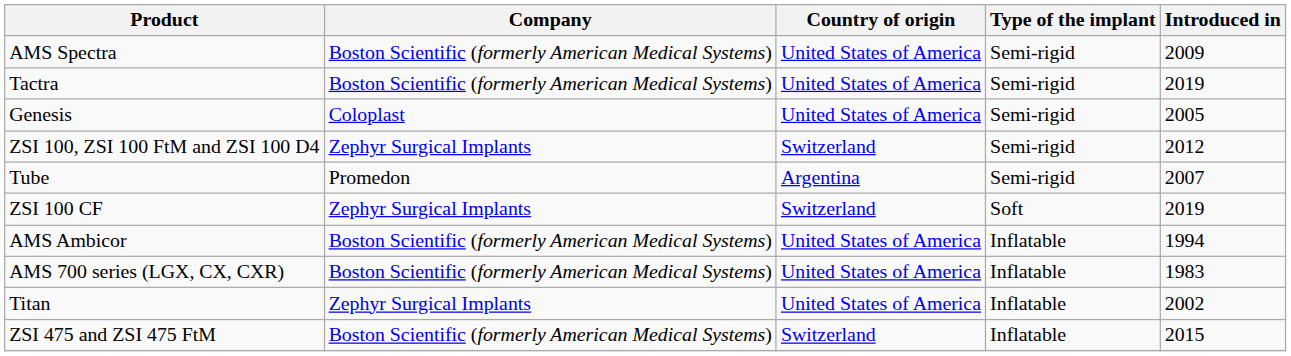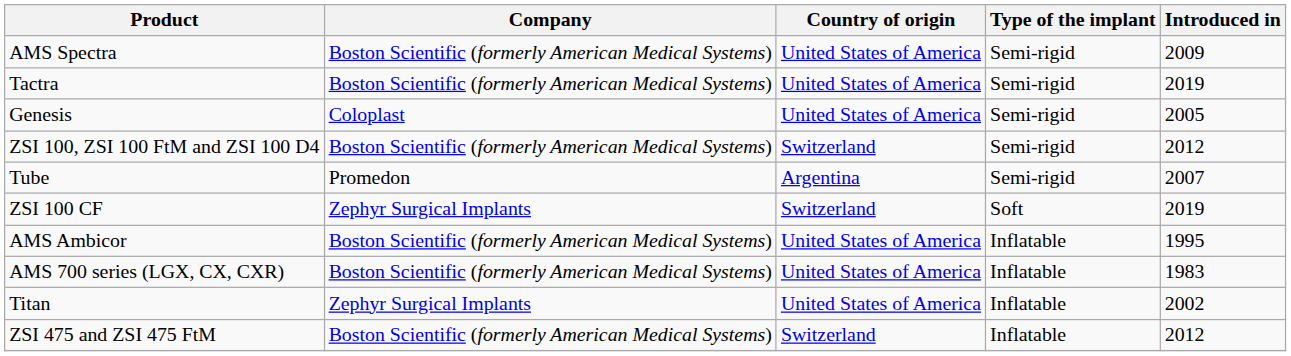ZSI 100, ZSI 100 FtM and ZSI 100 D4 | Company: Zephyr Surgical Implants -> Boston Scientific (formerly American Medical Systems)
AMS Ambicor | Introduced in: 1994 -> 1995
ZSI 475 and ZSI 475 FtM | Introduced in: 2015 -> 2012
